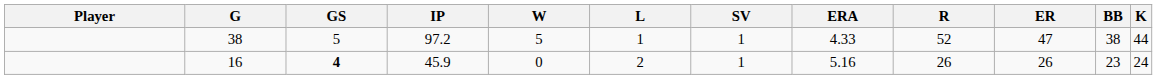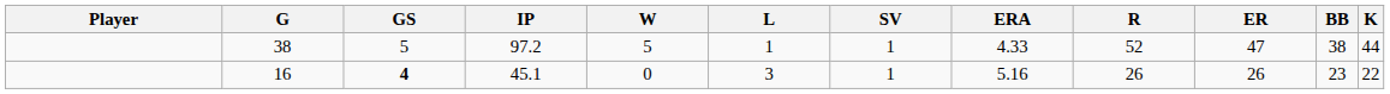16 | IP: 45.9 -> 45.1
16 | L: 2 -> 3
16 | K: 24 -> 22
